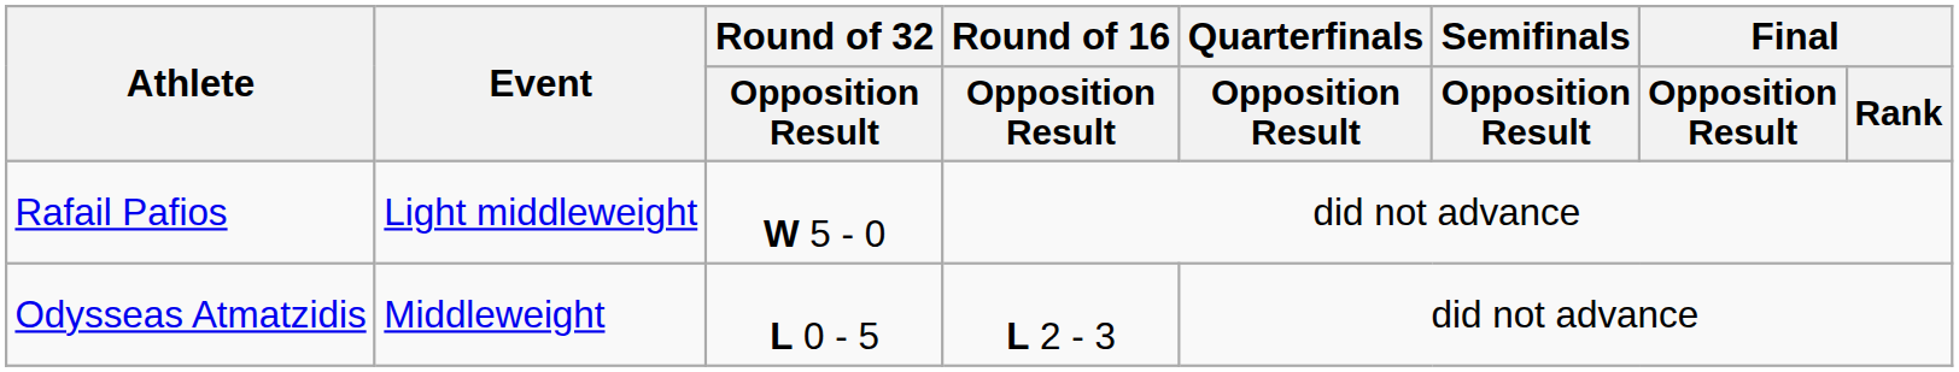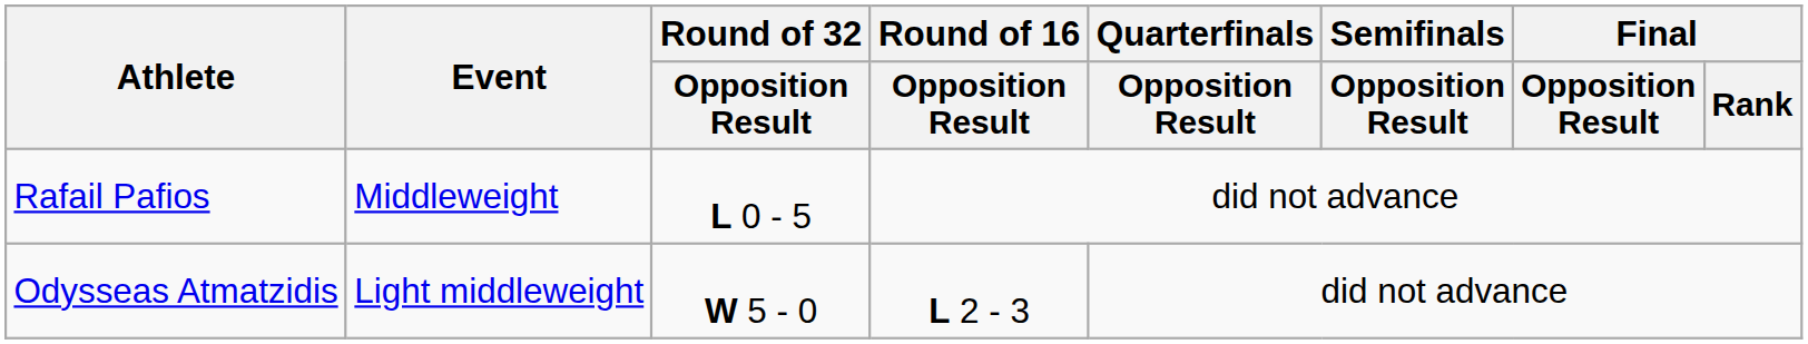Rafail Pafios | Event: Light middleweight -> Middleweight
Rafail Pafios | Round of 32 / Opposition Result: W 5 - 0 -> L 0 - 5
Odysseas Atmatzidis | Event: Middleweight -> Light middleweight
Odysseas Atmatzidis | Round of 32 / Opposition Result: L 0 - 5 -> W 5 - 0
